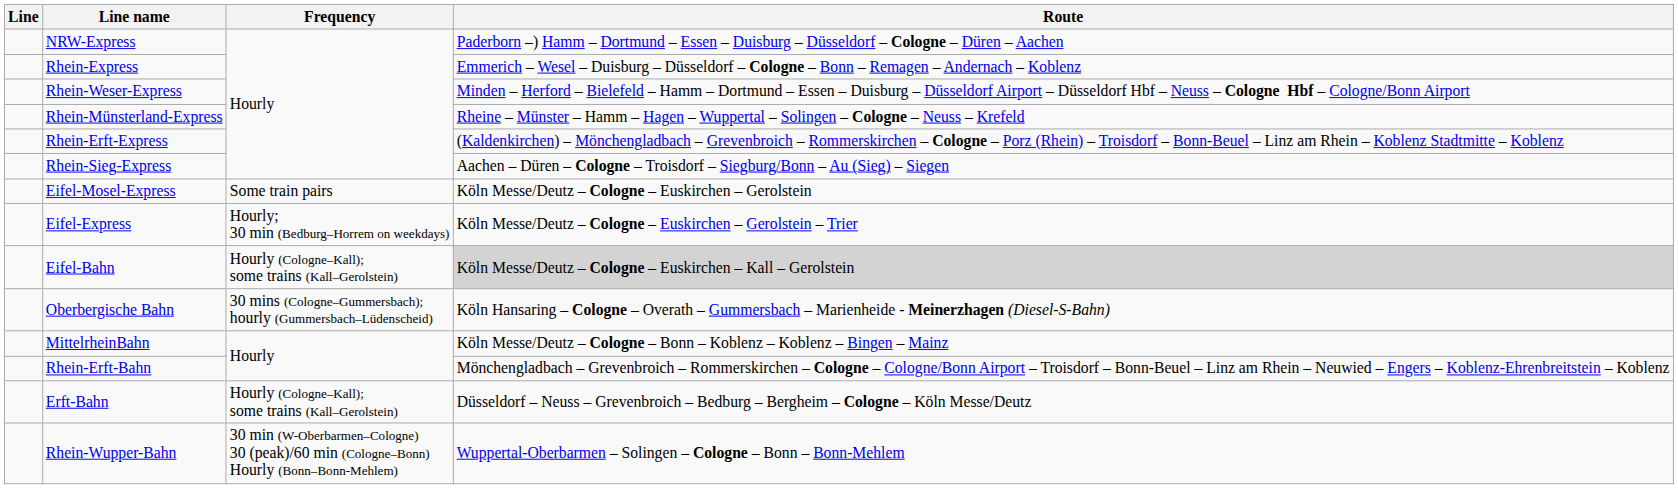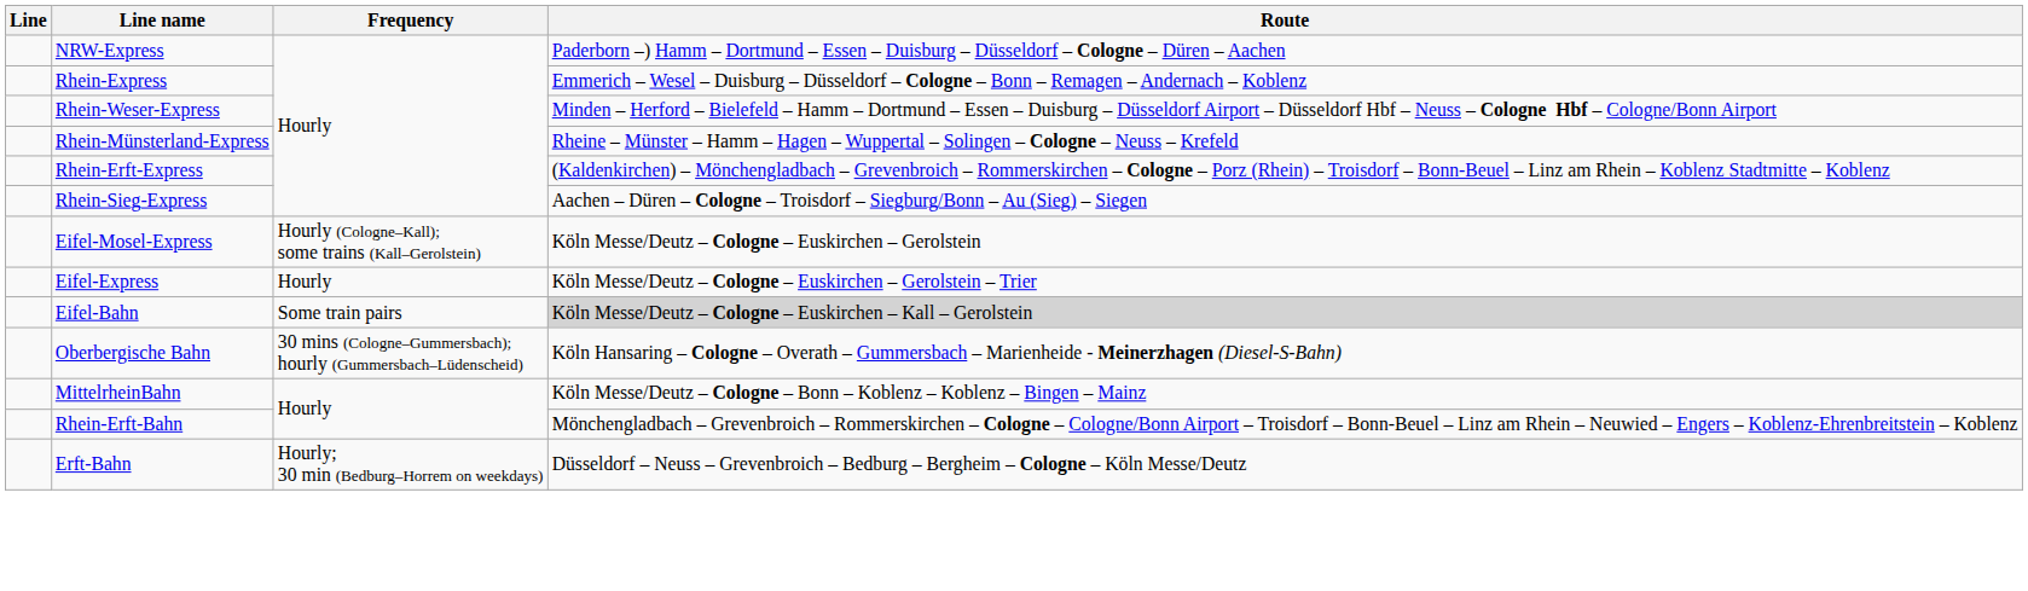Eifel-Mosel-Express | Frequency: Some train pairs -> Hourly (Cologne–Kall); some trains (Kall–Gerolstein)
Eifel-Express | Frequency: Hourly; 30 min (Bedburg–Horrem on weekdays) -> Hourly
Eifel-Bahn | Frequency: Hourly (Cologne–Kall); some trains (Kall–Gerolstein) -> Some train pairs
Erft-Bahn | Frequency: Hourly (Cologne–Kall); some trains (Kall–Gerolstein) -> Hourly; 30 min (Bedburg–Horrem on weekdays)
- row: Rhein-Wupper-Bahn | 30 min (W-Oberbarmen–Cologne) 30 (peak)/60 min (Cologne–Bonn) Hourly (Bonn–Bonn-Mehlem) | Wuppertal-Oberbarmen – Solingen – Cologne – Bonn – Bonn-Mehlem
